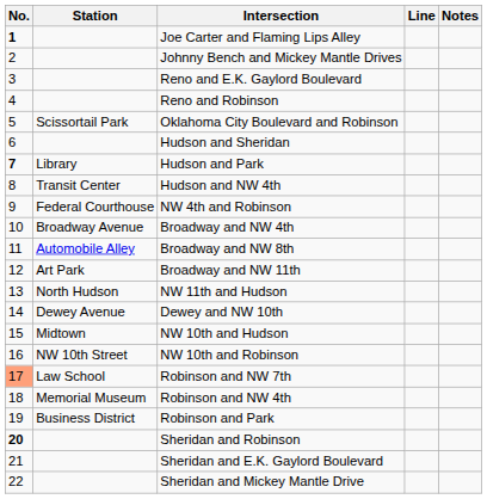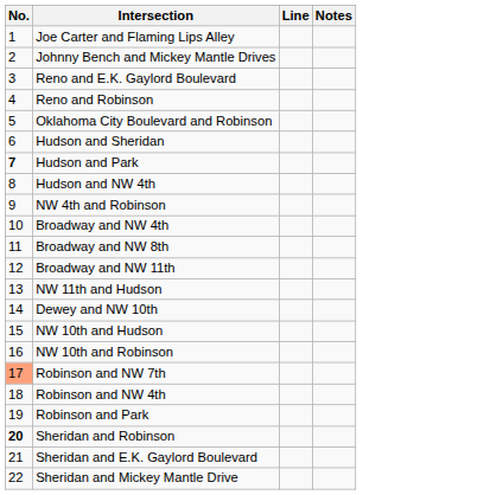- column: Station | Scissortail Park | Library | Transit Center | Federal Courthouse | Broadway Avenue | Automobile Alley | Art Park | North Hudson | Dewey Avenue | Midtown | NW 10th Street | Law School | Memorial Museum | Business District
Joe Carter and Flaming Lips Alley | No.: bold -> normal
